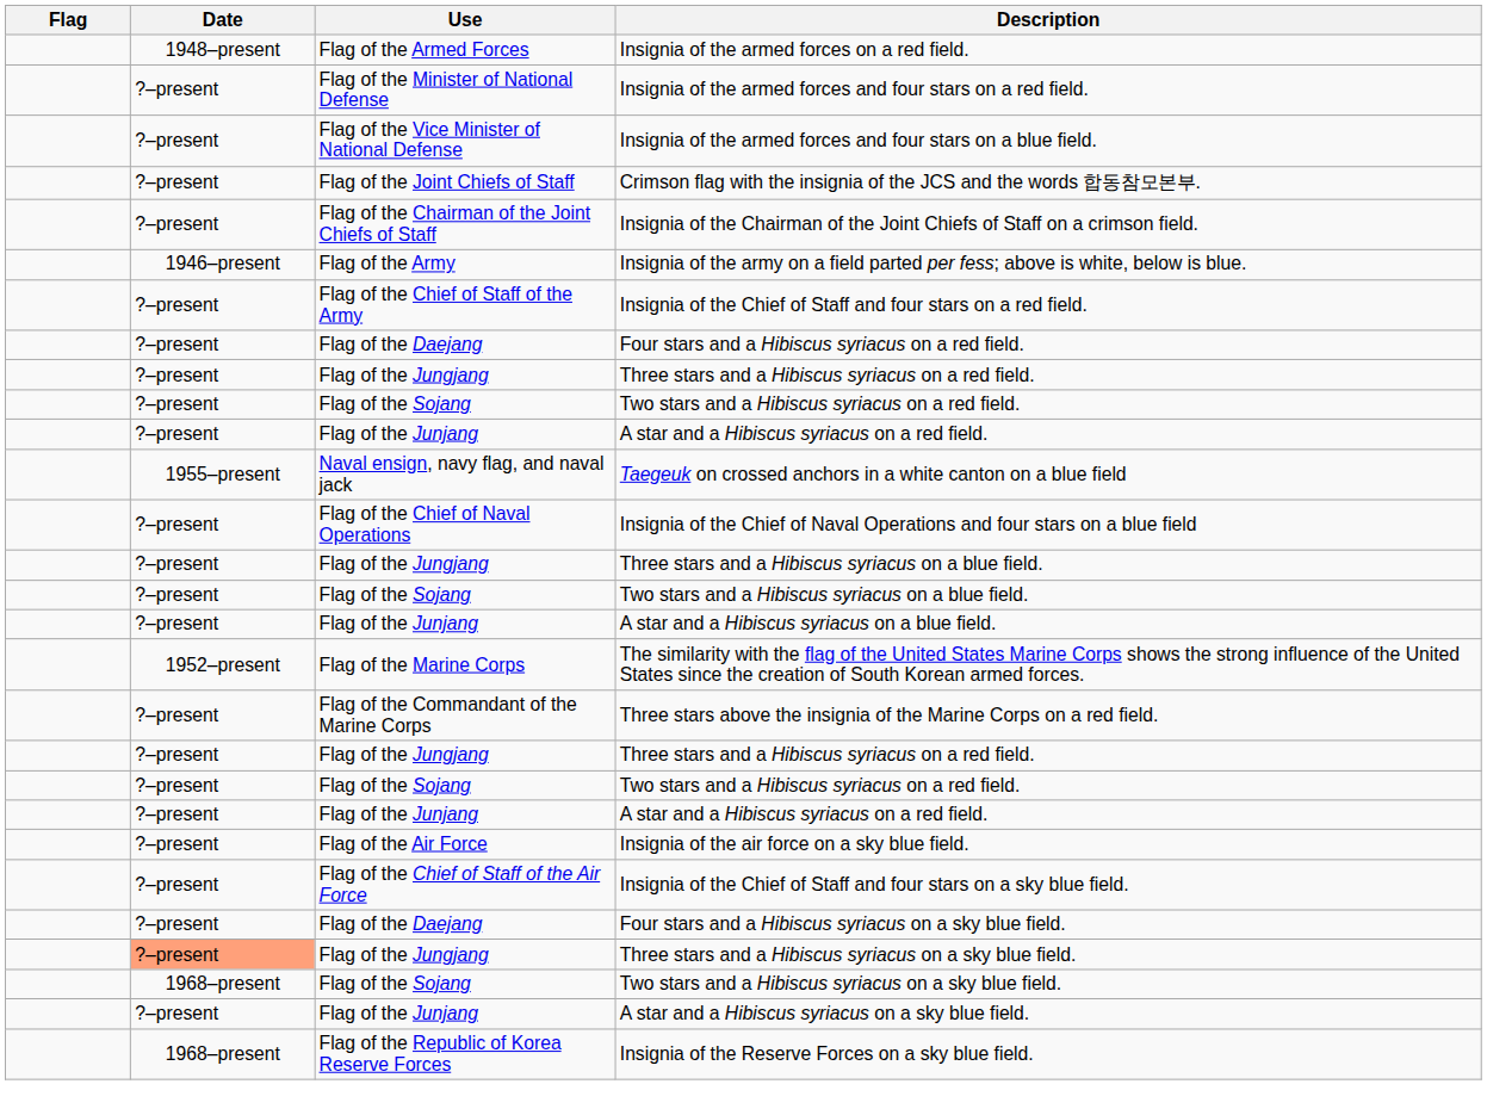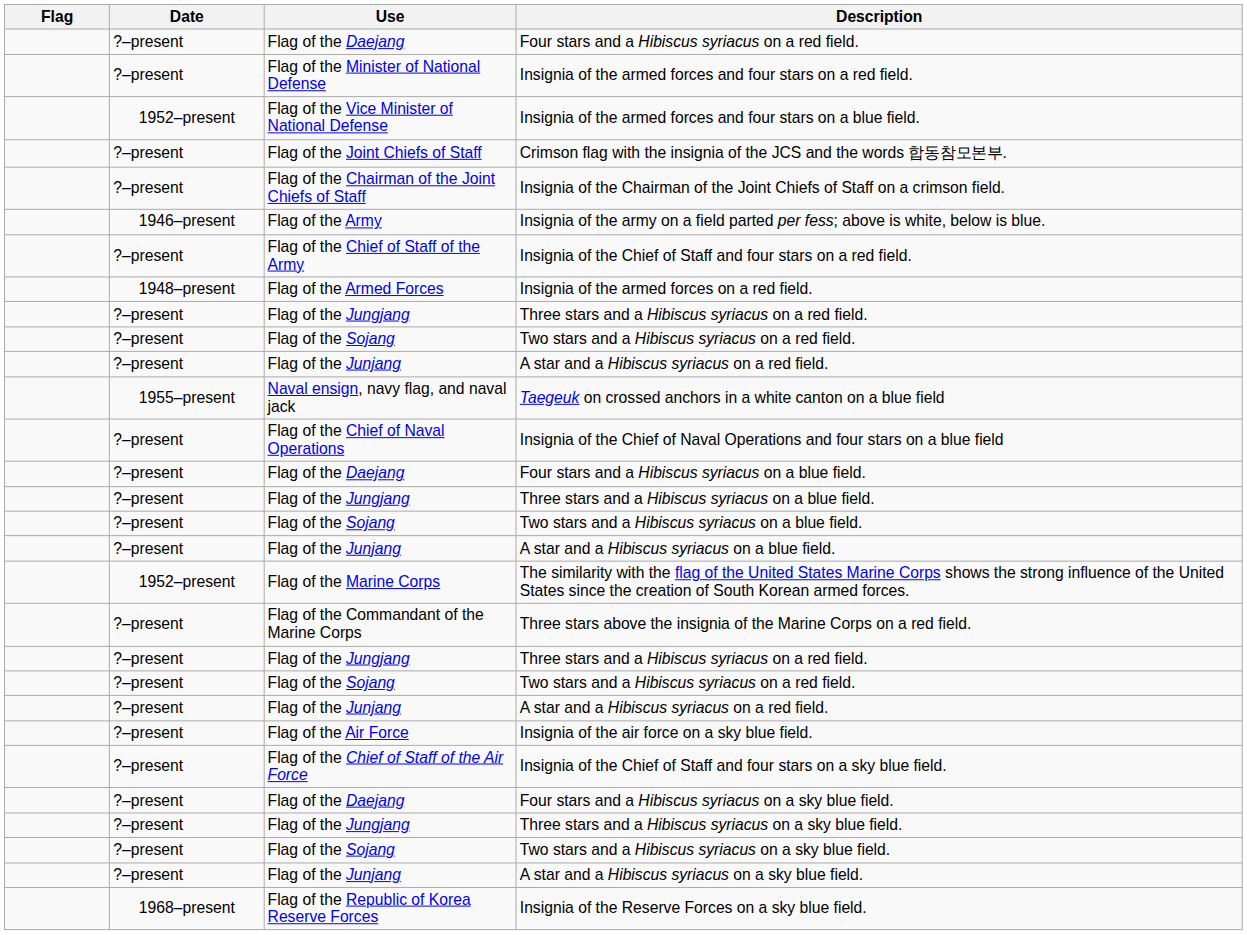rows swapped: Insignia of the armed forces on a red field. <-> Four stars and a Hibiscus syriacus on a red field.
Insignia of the armed forces and four stars on a blue field. | Date: ?–present -> 1952–present
+ row: ?–present | Flag of the Daejang | Four stars and a Hibiscus syriacus on a blue field.
Three stars and a Hibiscus syriacus on a sky blue field. | Date: lightsalmon background -> no background
Two stars and a Hibiscus syriacus on a sky blue field. | Date: 1968–present -> ?–present
